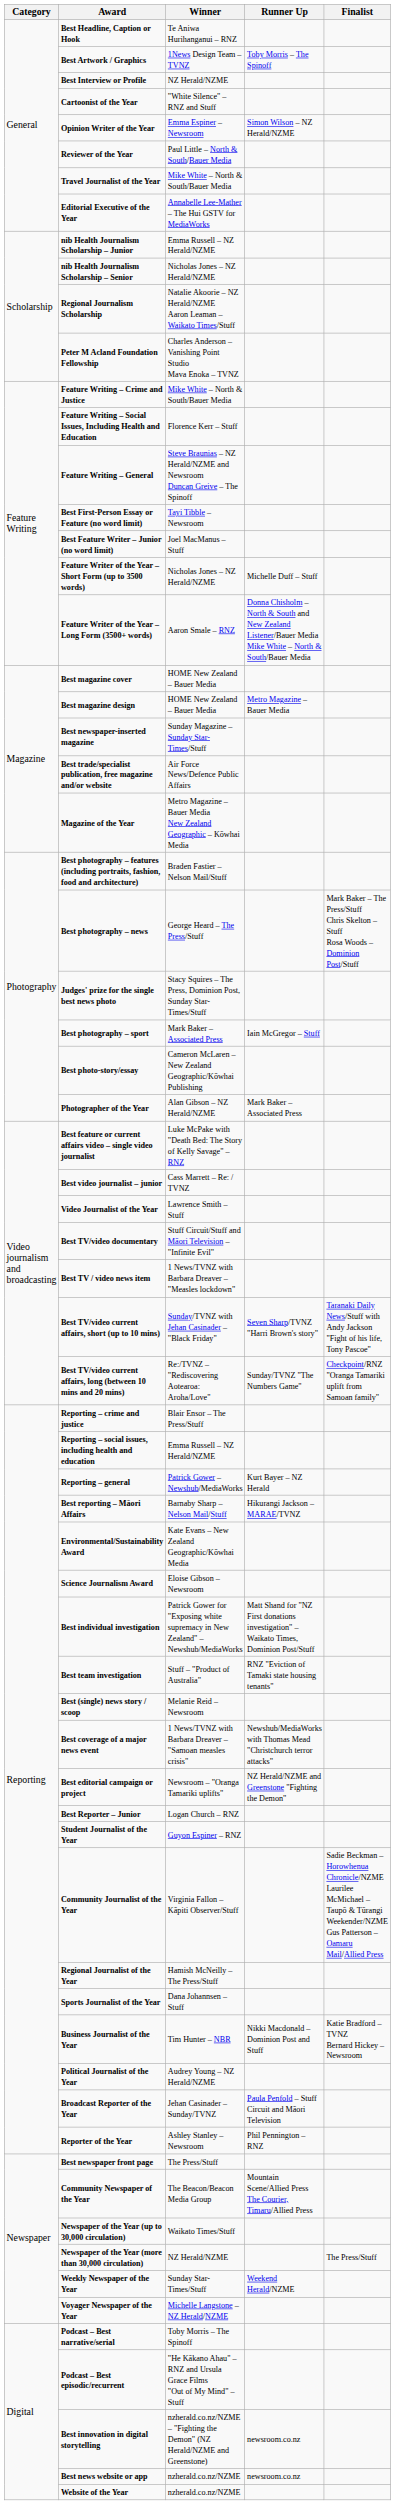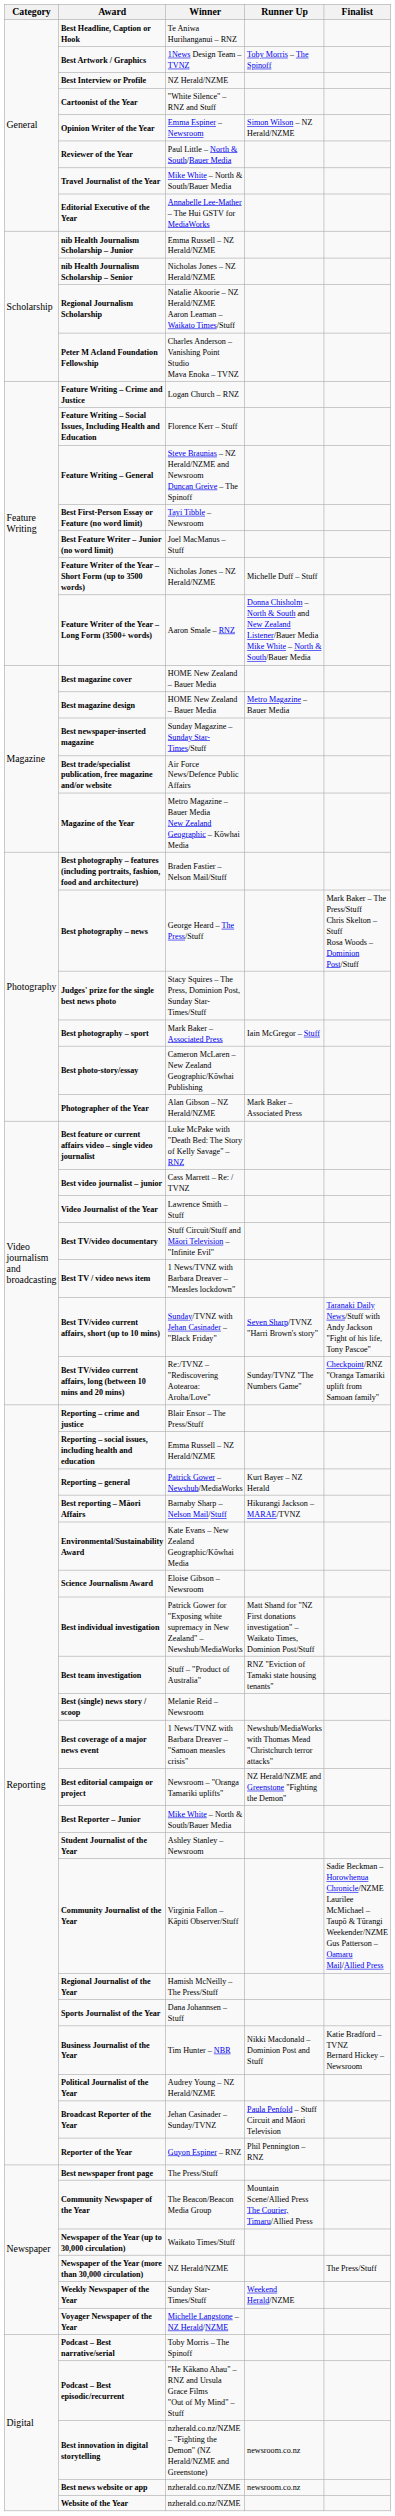Feature Writing – Crime and Justice | Winner: Mike White – North & South/Bauer Media -> Logan Church – RNZ
Best Reporter – Junior | Winner: Logan Church – RNZ -> Mike White – North & South/Bauer Media
Student Journalist of the Year | Winner: Guyon Espiner – RNZ -> Ashley Stanley – Newsroom
Reporter of the Year | Winner: Ashley Stanley – Newsroom -> Guyon Espiner – RNZ
